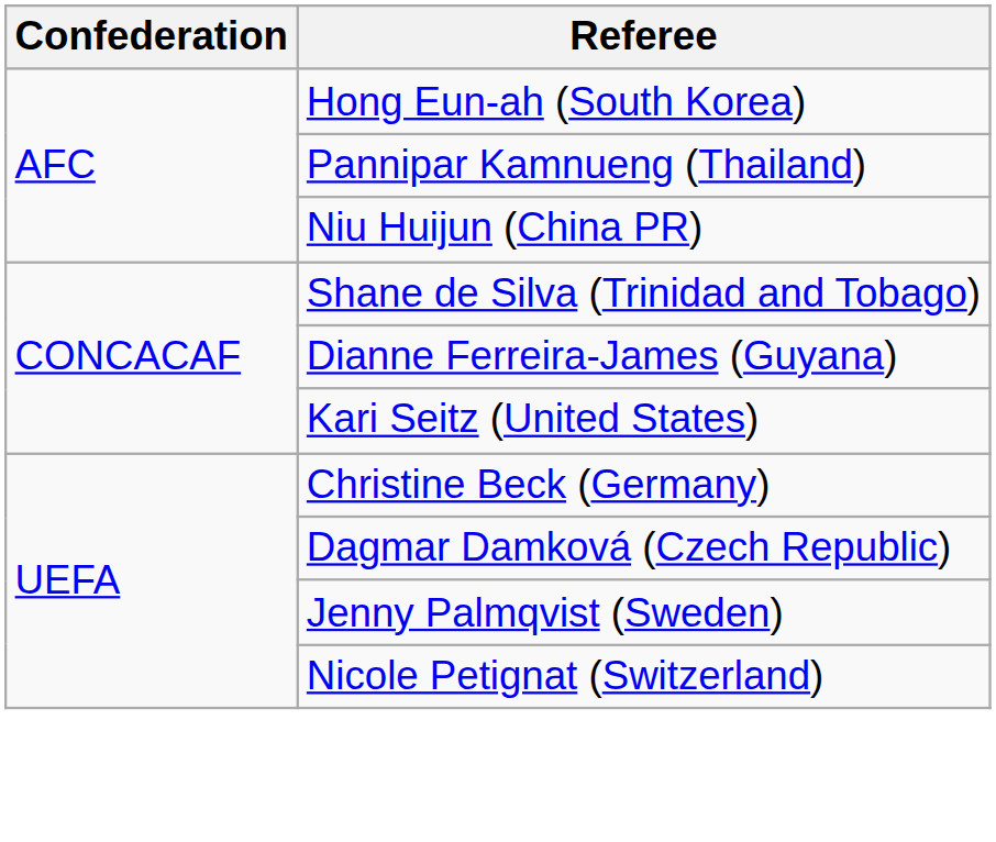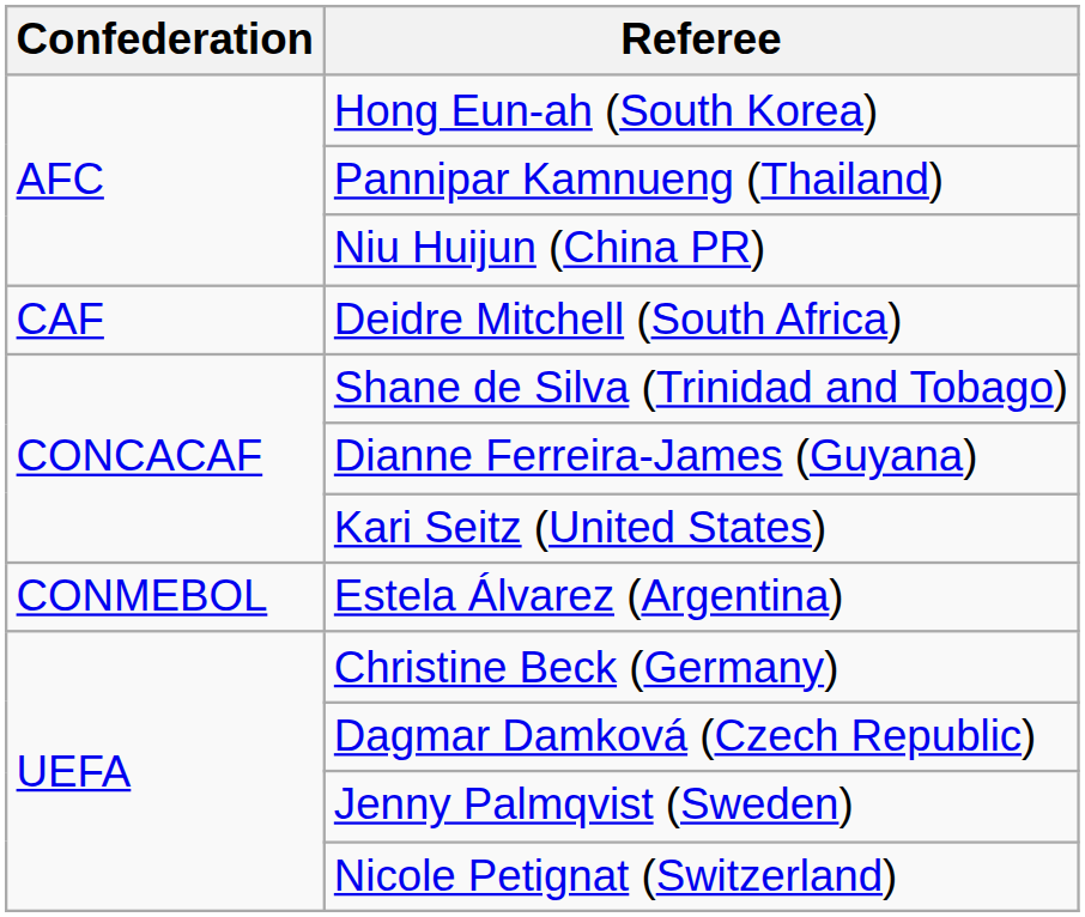+ row: CAF | Deidre Mitchell (South Africa)
+ row: CONMEBOL | Estela Álvarez (Argentina)
